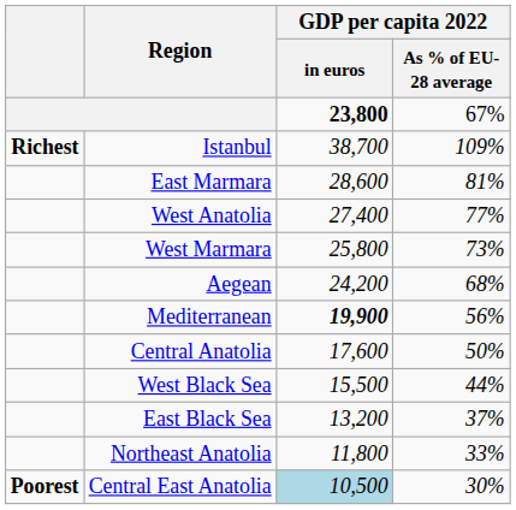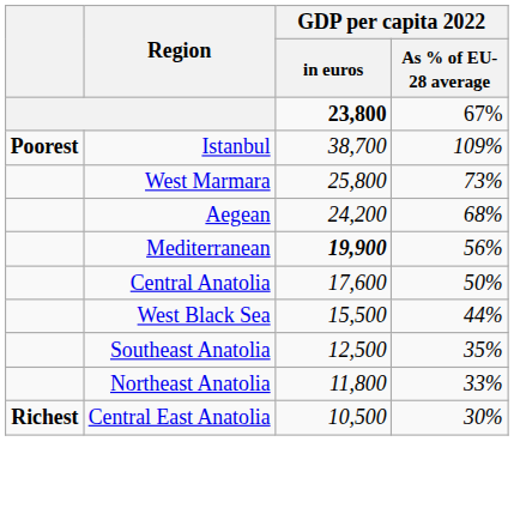Istanbul | column 1: Richest -> Poorest
- row: East Marmara | 28,600 | 81%
- row: West Anatolia | 27,400 | 77%
- row: East Black Sea | 13,200 | 37%
+ row: Southeast Anatolia | 12,500 | 35%
Central East Anatolia | column 1: Poorest -> Richest
Central East Anatolia | GDP per capita 2022 / in euros: lightblue background -> no background
